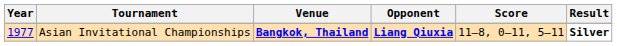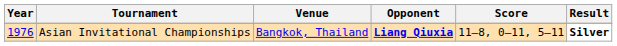Asian Invitational Championships | Year: 1977 -> 1976
Asian Invitational Championships | Venue: bold -> normal
